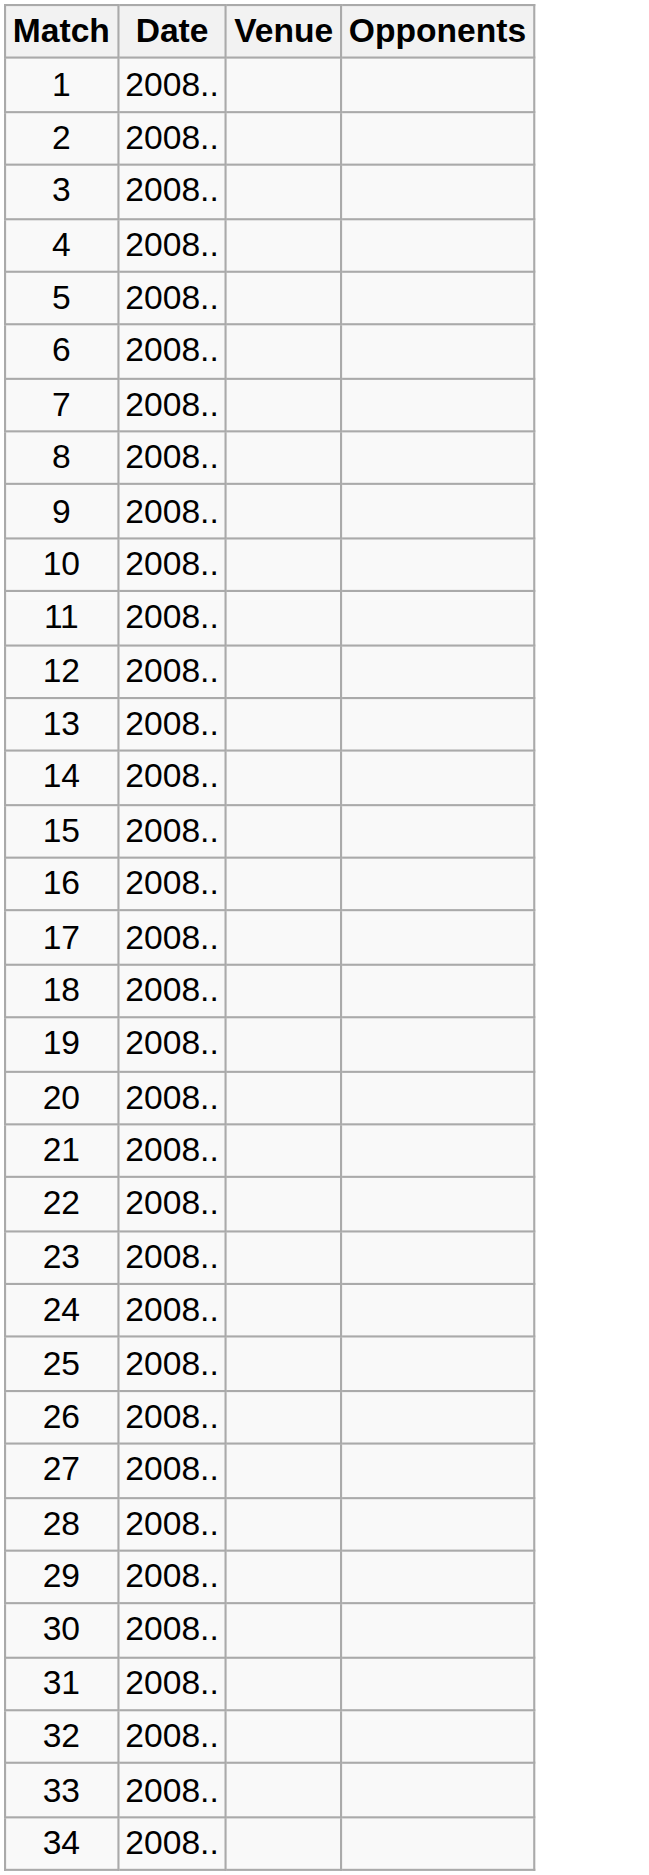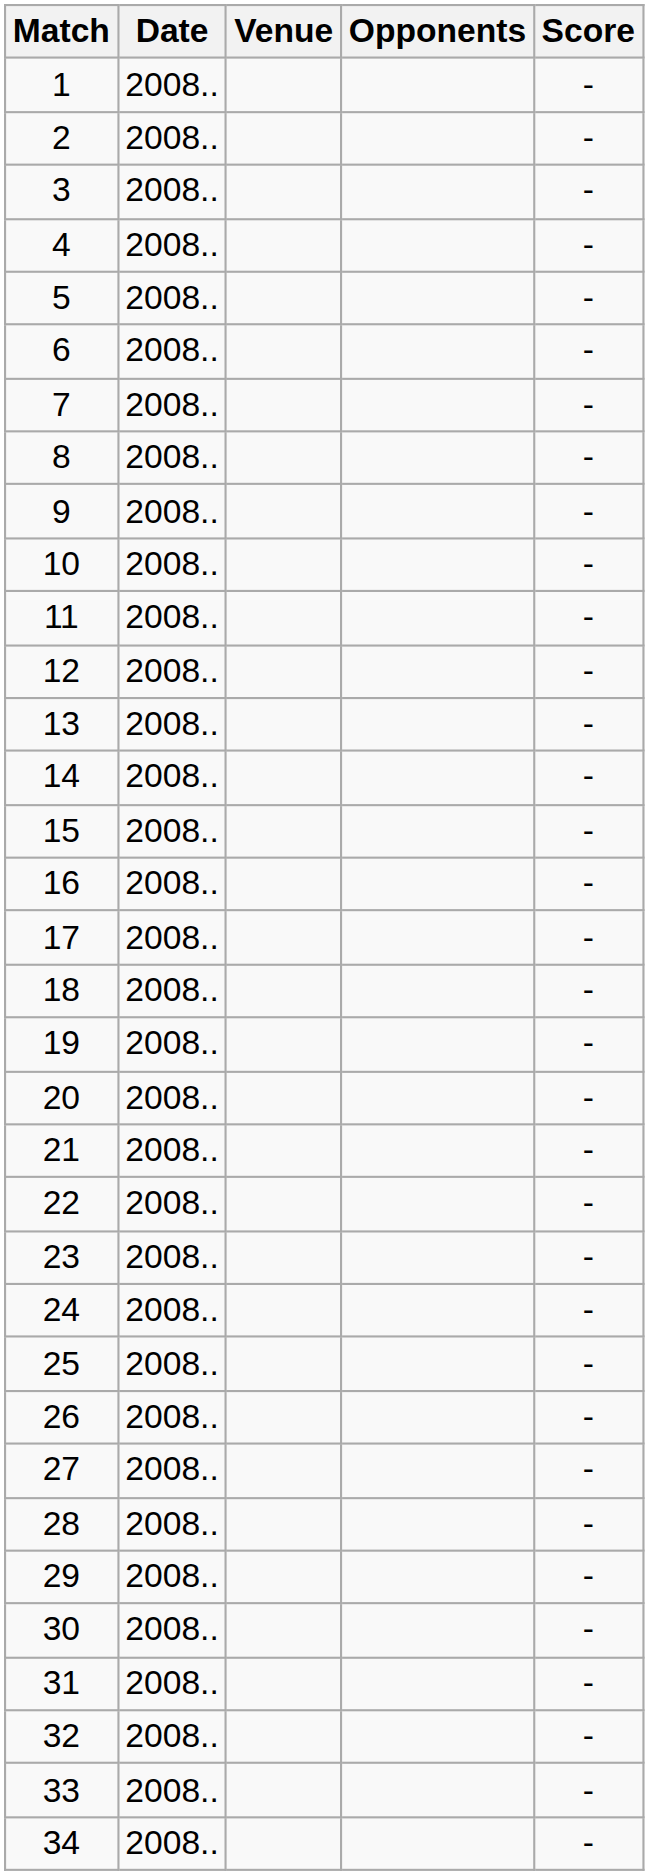+ column: Score | - | - | - | - | - | - | - | - | - | - | - | - | - | - | - | - | - | - | - | - | - | - | - | - | - | - | - | - | - | - | - | - | - | -
